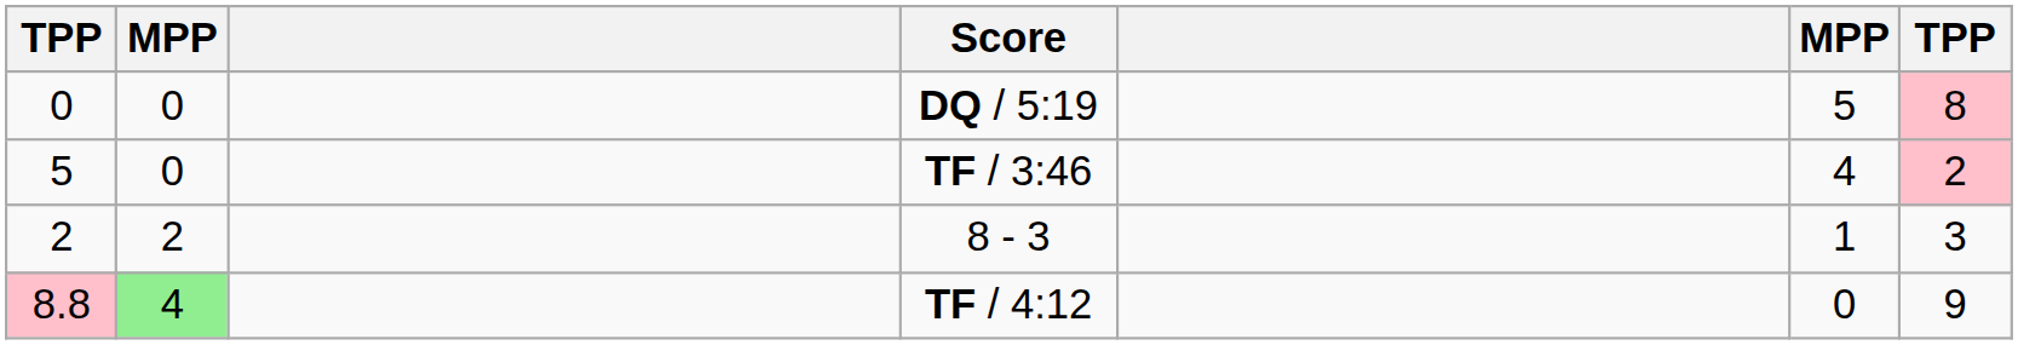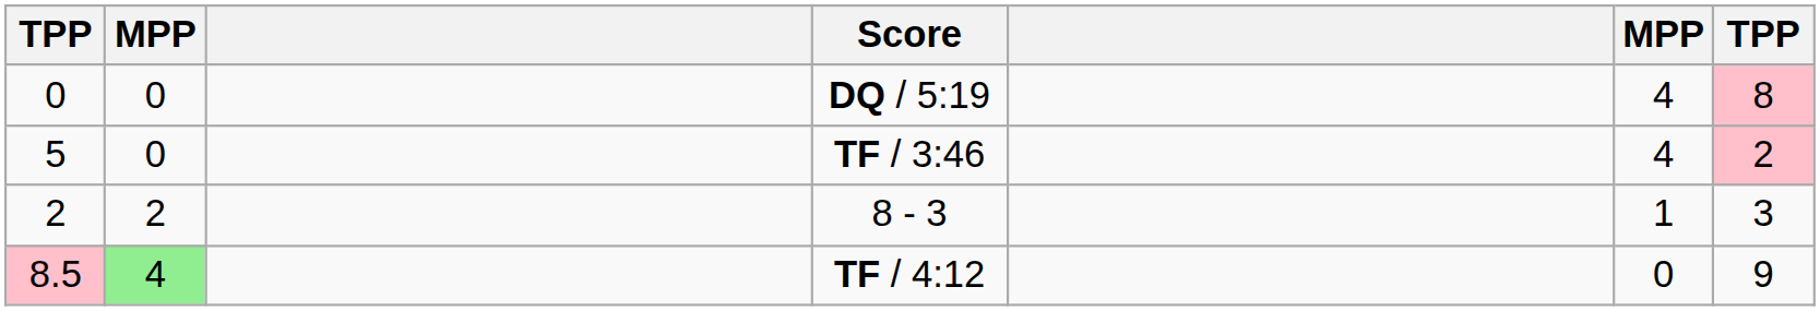DQ / 5:19 | column 6: 5 -> 4
TF / 4:12 | column 1: 8.8 -> 8.5
